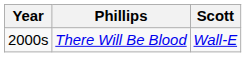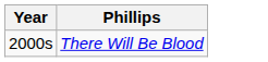- column: Scott | Wall-E
